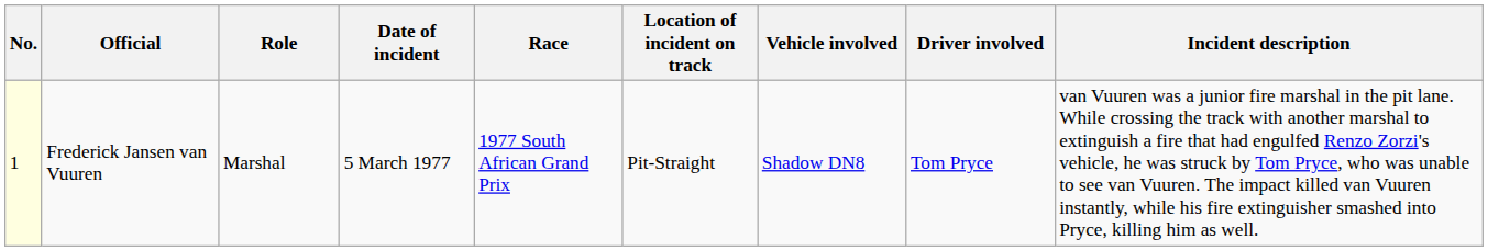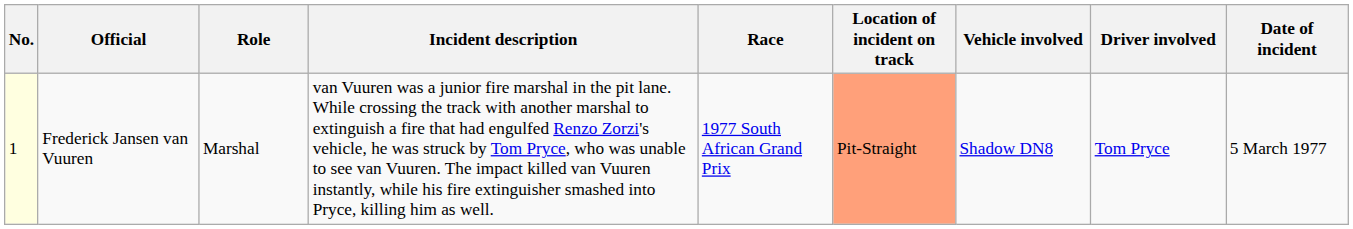columns swapped: Date of incident <-> Incident description
Frederick Jansen van Vuuren | Location of incident on track: no background -> lightsalmon background
